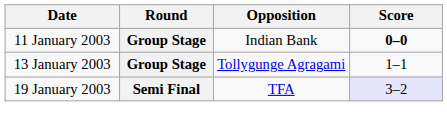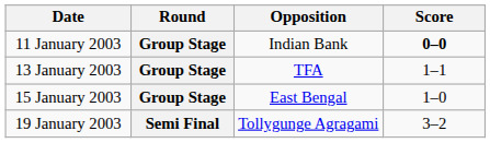13 January 2003 | Opposition: Tollygunge Agragami -> TFA
+ row: 15 January 2003 | Group Stage | East Bengal | 1–0
19 January 2003 | Opposition: TFA -> Tollygunge Agragami
19 January 2003 | Score: lavender background -> no background
